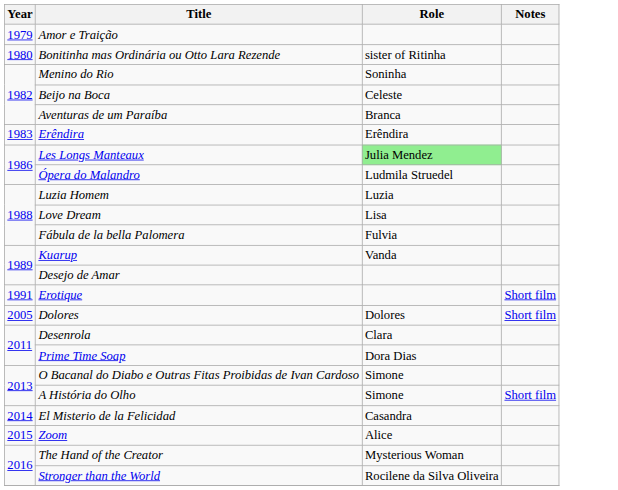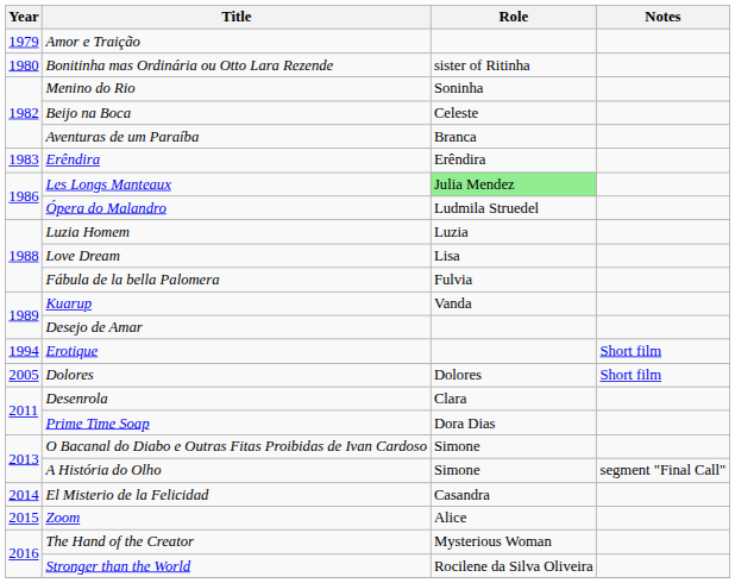Erotique | Year: 1991 -> 1994
A História do Olho | Notes: Short film -> segment "Final Call"
